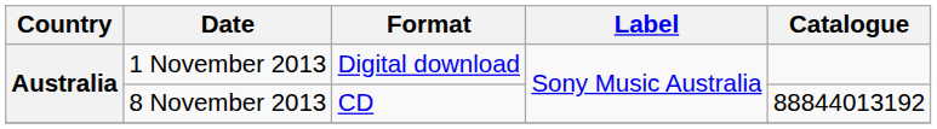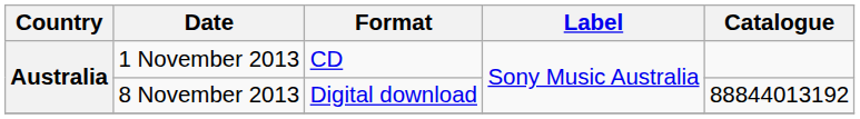1 November 2013 | Format: Digital download -> CD
8 November 2013 | Format: CD -> Digital download
